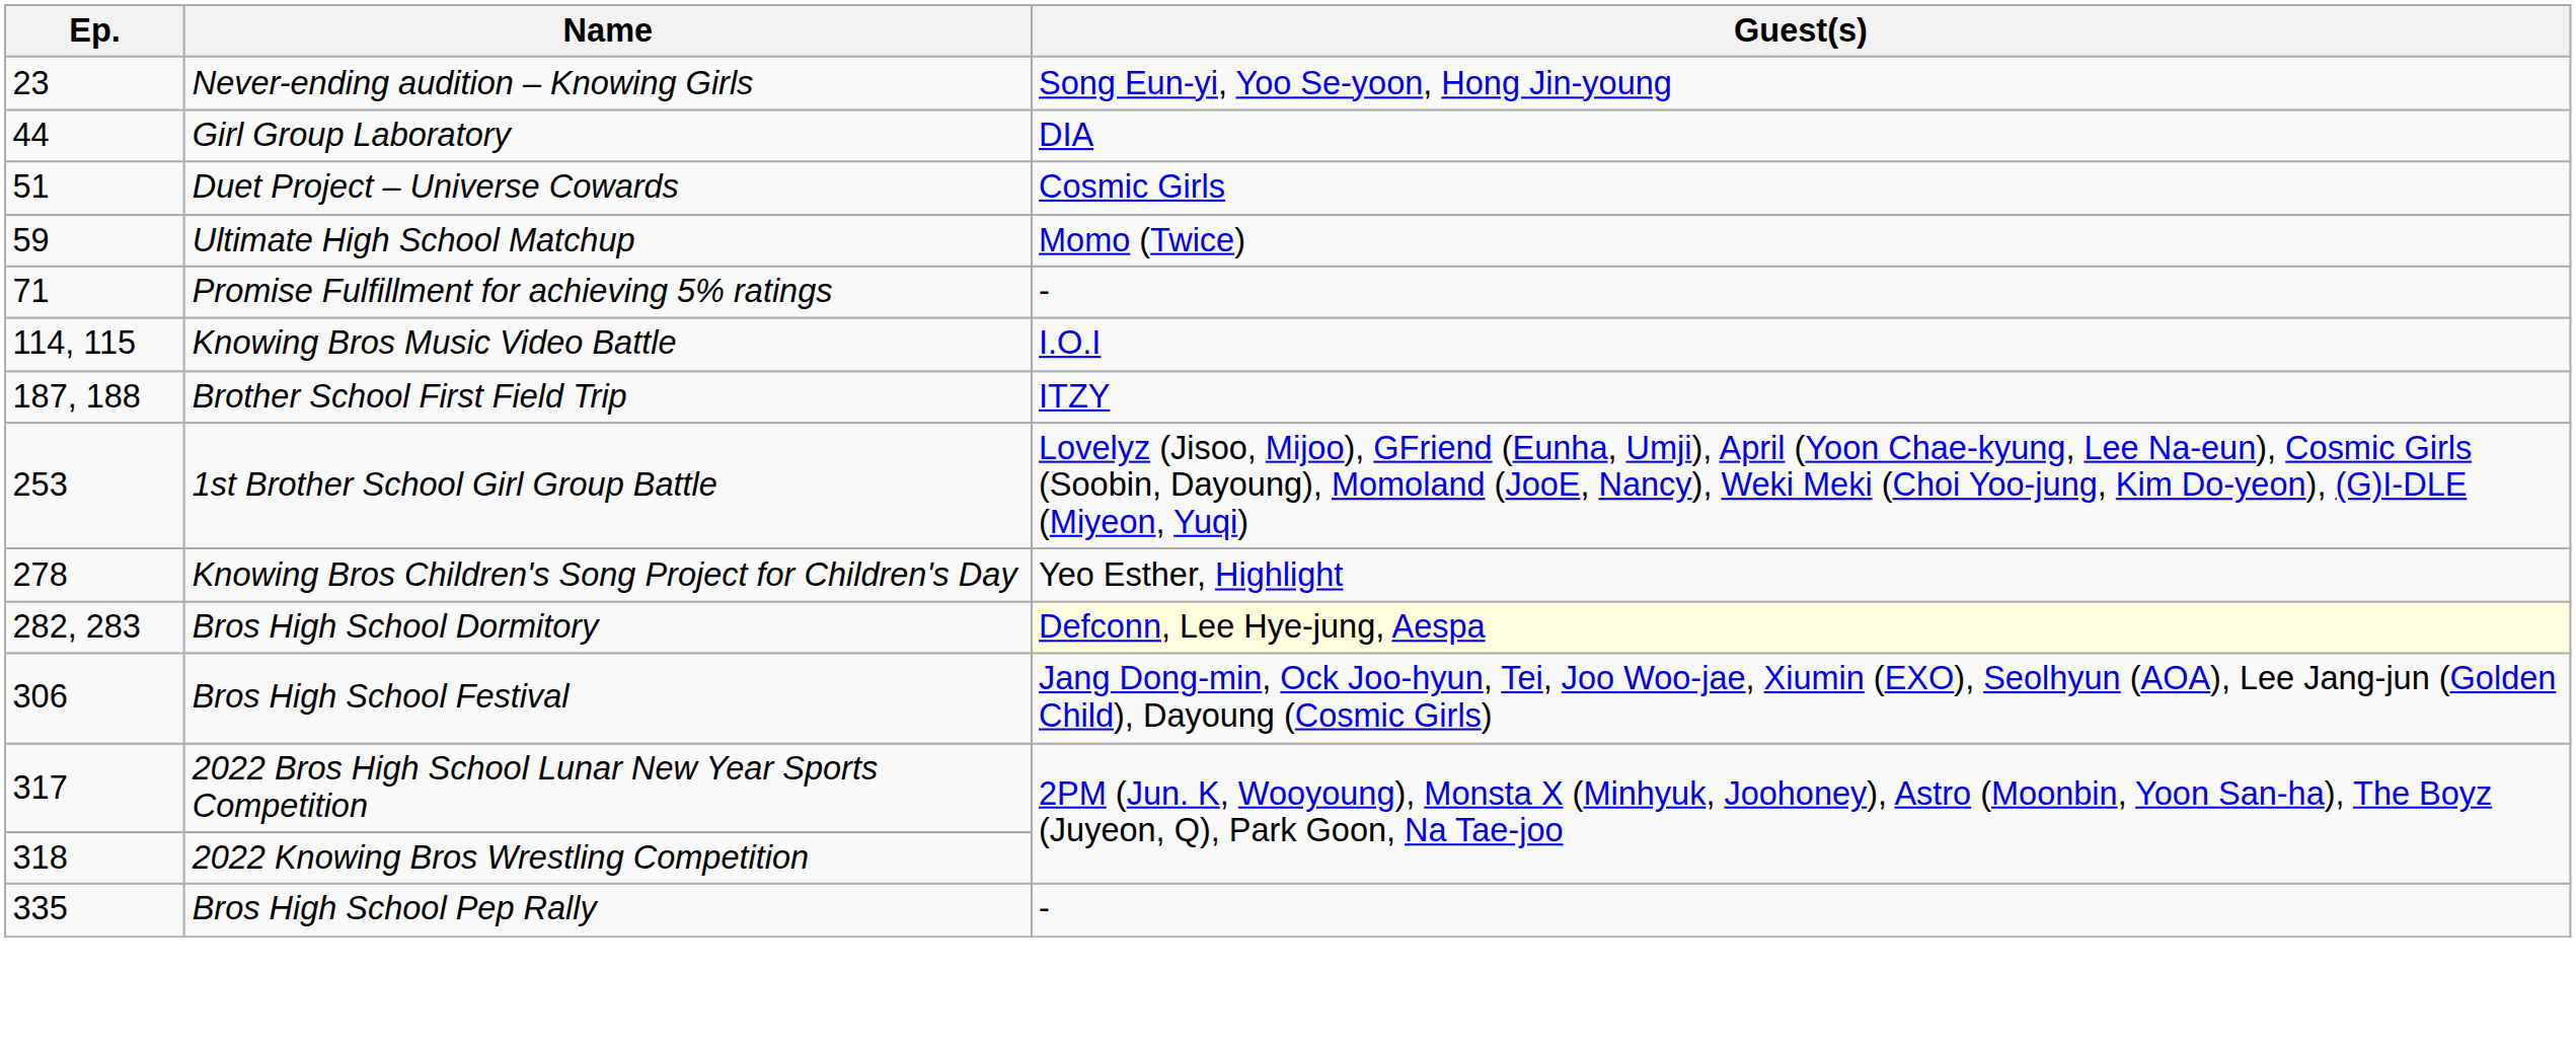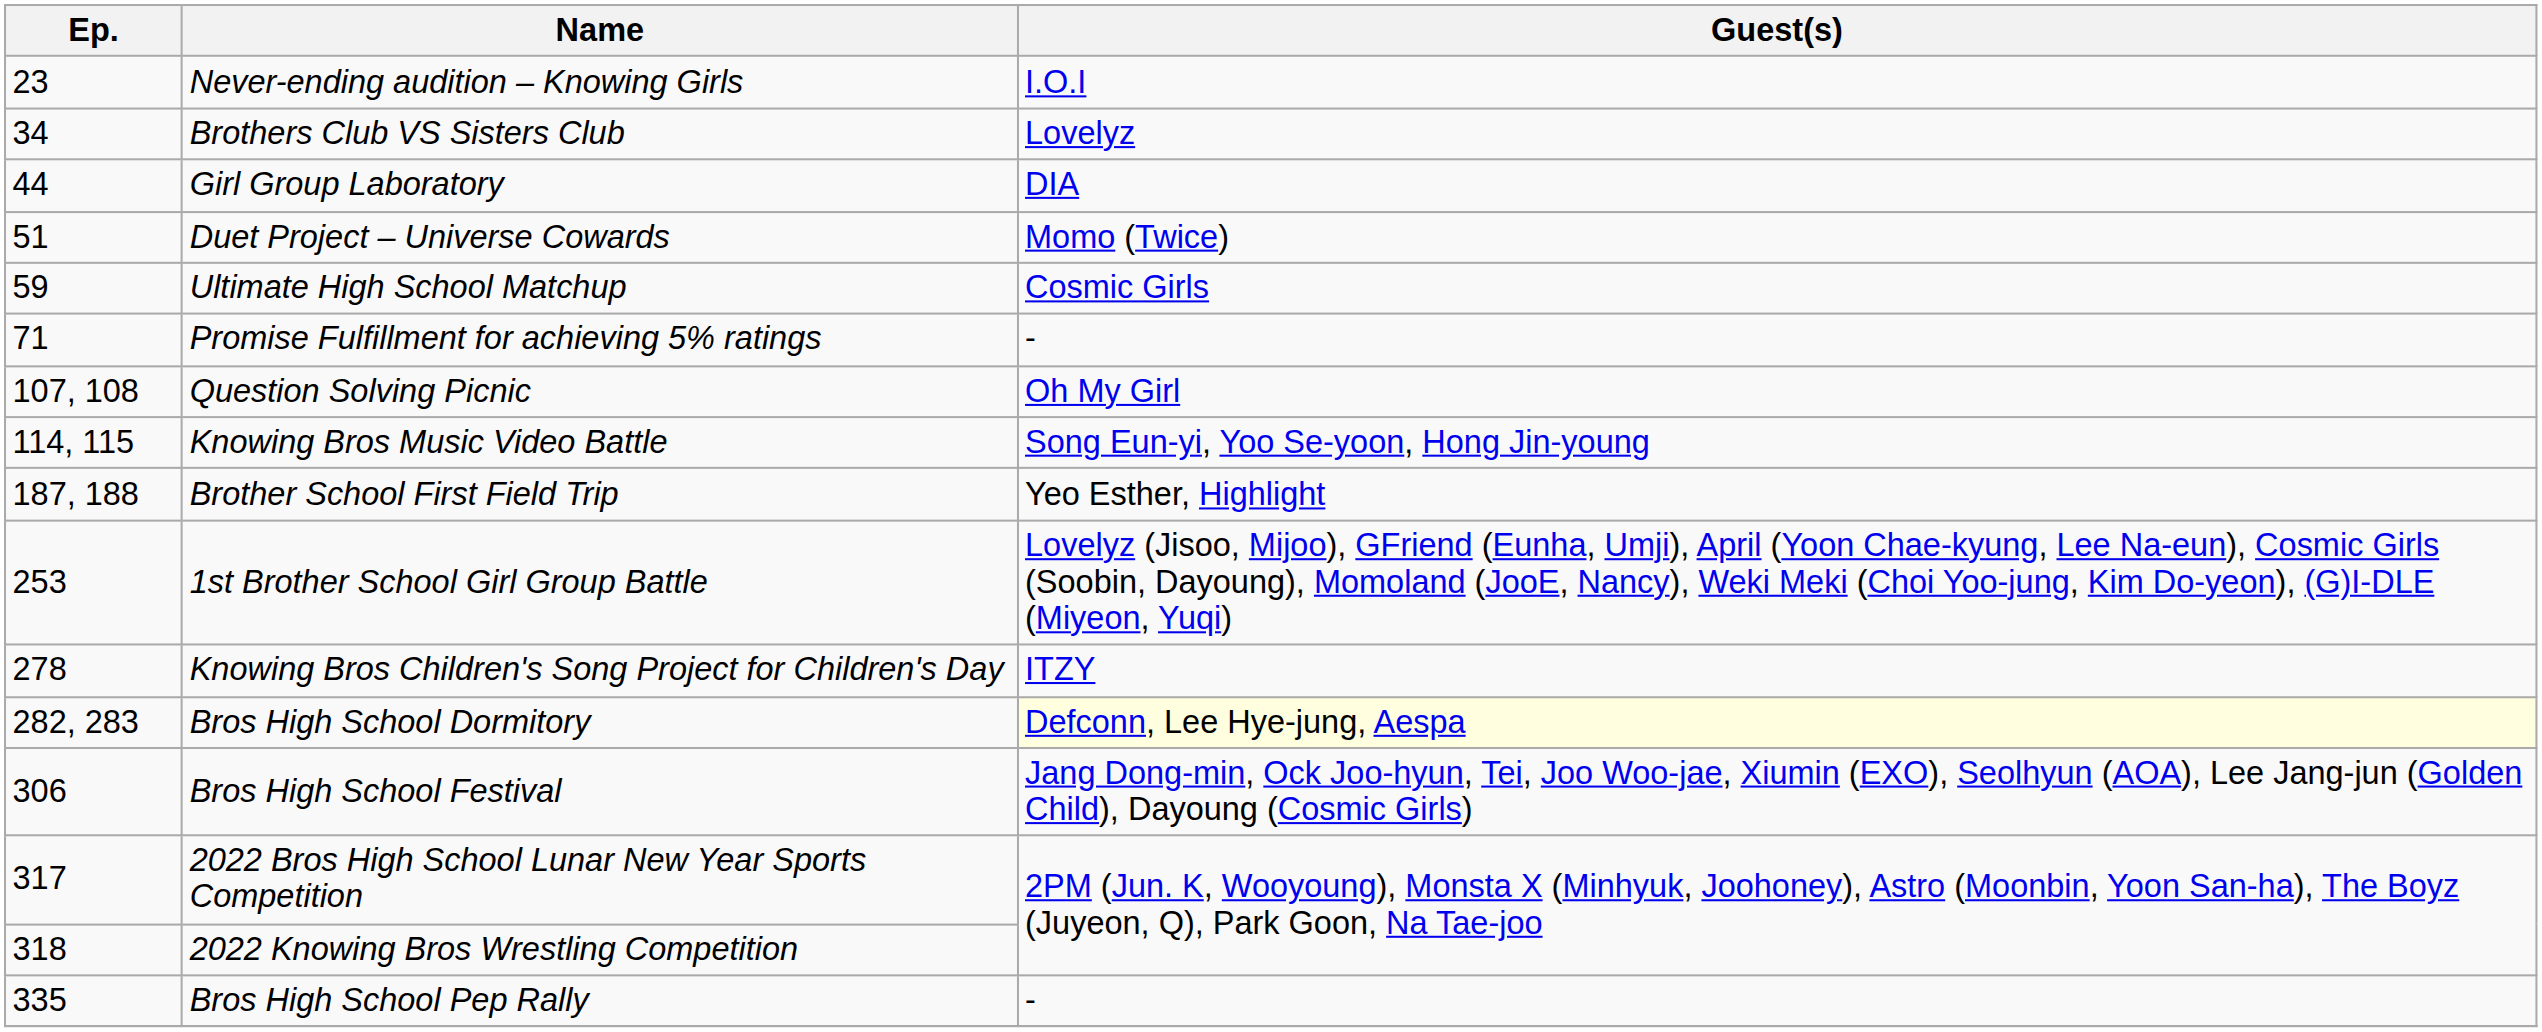Never-ending audition – Knowing Girls | Guest(s): Song Eun-yi, Yoo Se-yoon, Hong Jin-young -> I.O.I
+ row: 34 | Brothers Club VS Sisters Club | Lovelyz
Duet Project – Universe Cowards | Guest(s): Cosmic Girls -> Momo (Twice)
Ultimate High School Matchup | Guest(s): Momo (Twice) -> Cosmic Girls
+ row: 107, 108 | Question Solving Picnic | Oh My Girl
Knowing Bros Music Video Battle | Guest(s): I.O.I -> Song Eun-yi, Yoo Se-yoon, Hong Jin-young
Brother School First Field Trip | Guest(s): ITZY -> Yeo Esther, Highlight
Knowing Bros Children's Song Project for Children's Day | Guest(s): Yeo Esther, Highlight -> ITZY
